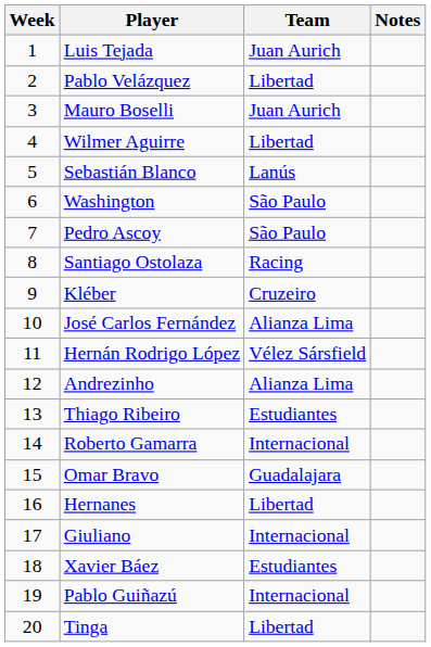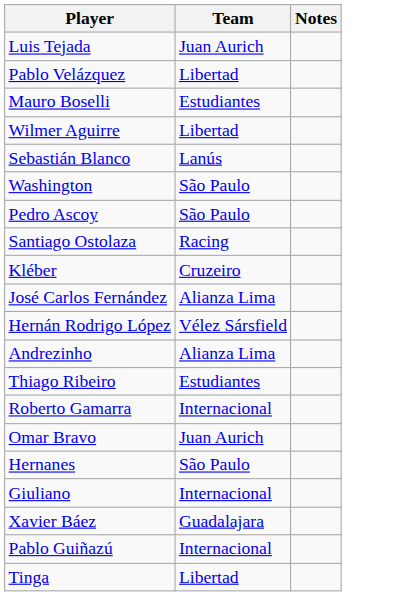- column: Week | 1 | 2 | 3 | 4 | 5 | 6 | 7 | 8 | 9 | 10 | 11 | 12 | 13 | 14 | 15 | 16 | 17 | 18 | 19 | 20
Mauro Boselli | Team: Juan Aurich -> Estudiantes
Omar Bravo | Team: Guadalajara -> Juan Aurich
Hernanes | Team: Libertad -> São Paulo
Xavier Báez | Team: Estudiantes -> Guadalajara
